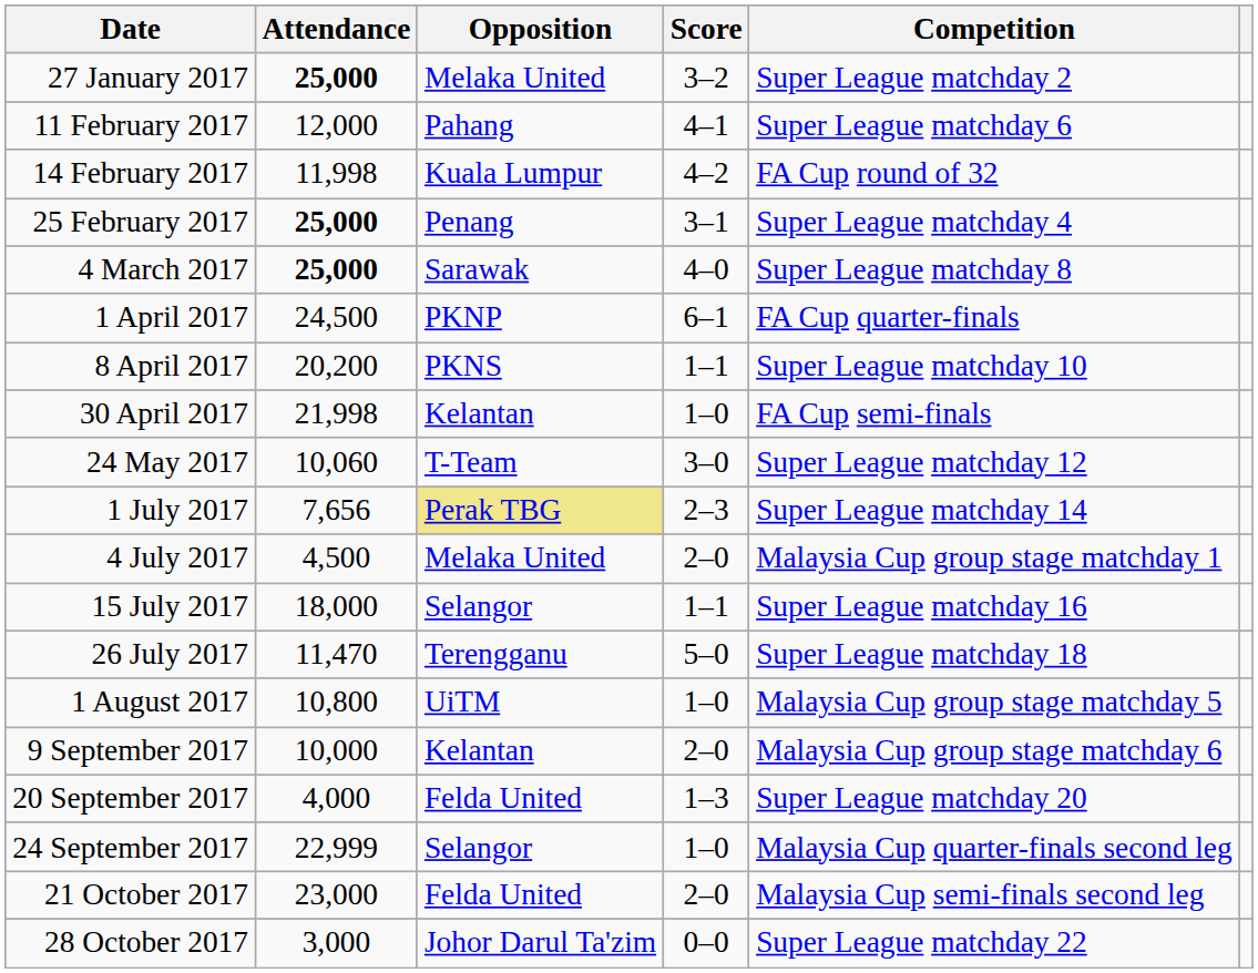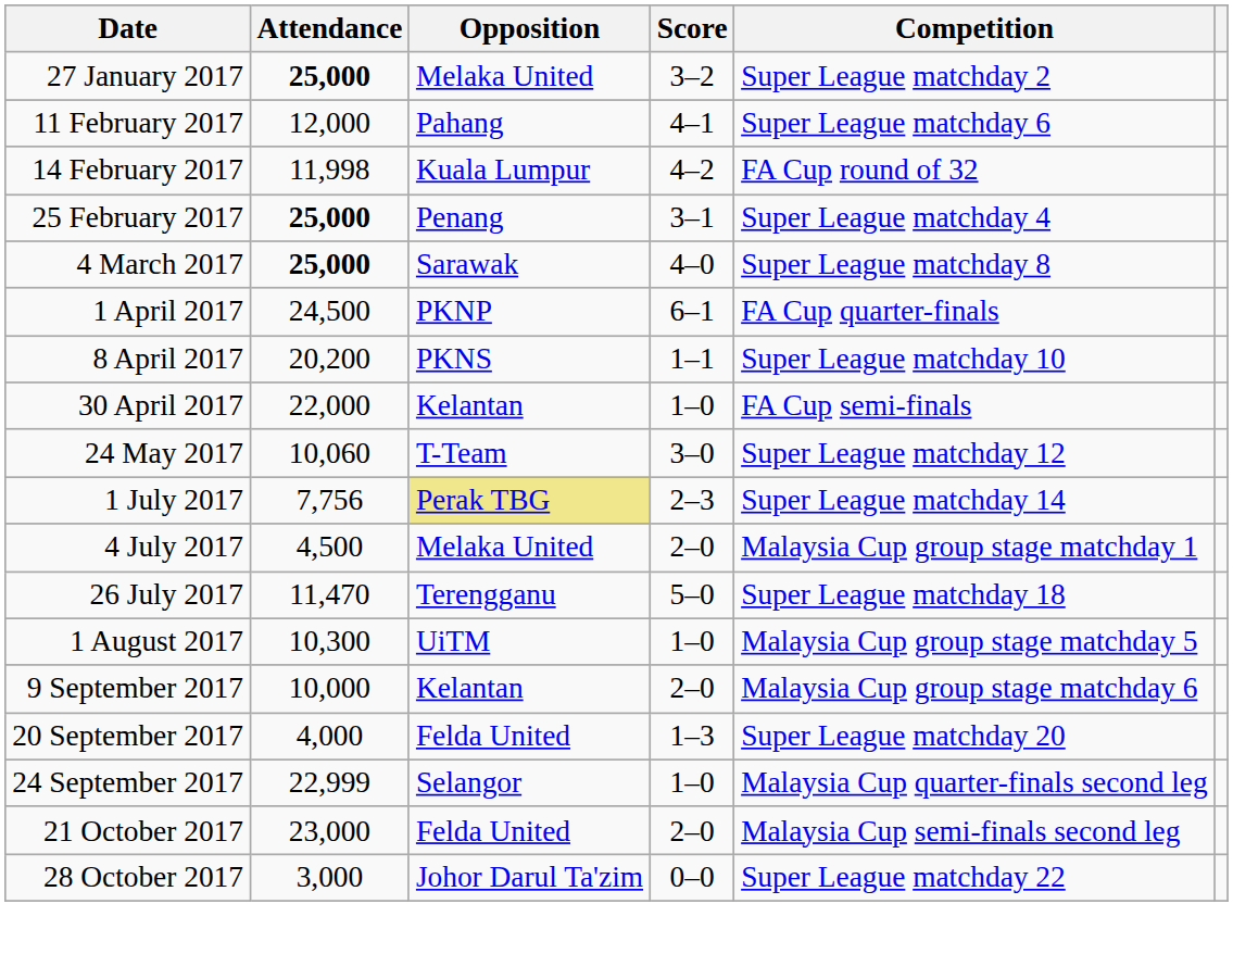30 April 2017 | Attendance: 21,998 -> 22,000
1 July 2017 | Attendance: 7,656 -> 7,756
- row: 15 July 2017 | 18,000 | Selangor | 1–1 | Super League matchday 16
1 August 2017 | Attendance: 10,800 -> 10,300
